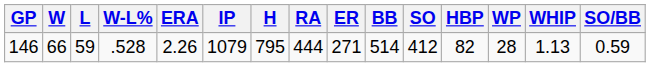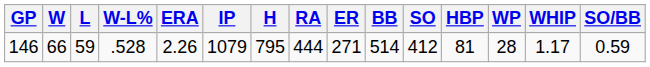146 | HBP: 82 -> 81
146 | WHIP: 1.13 -> 1.17
